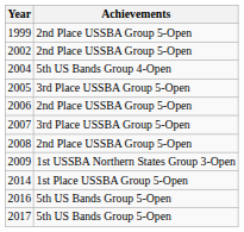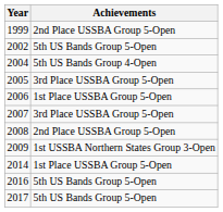2002 | Achievements: 2nd Place USSBA Group 5-Open -> 5th US Bands Group 5-Open
2006 | Achievements: 2nd Place USSBA Group 5-Open -> 1st Place USSBA Group 5-Open
